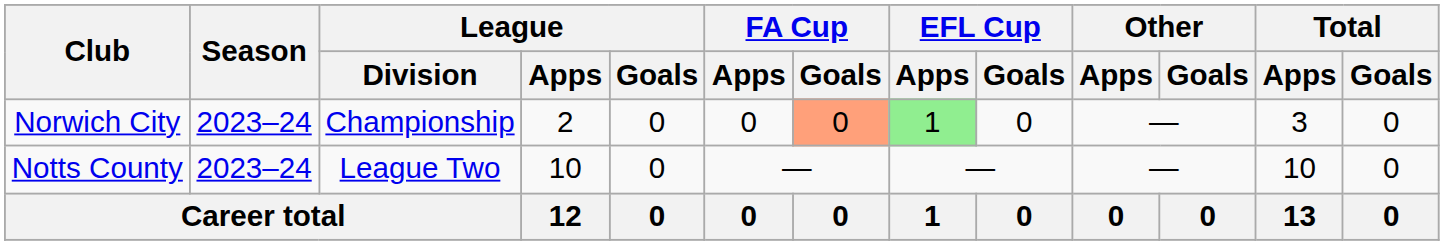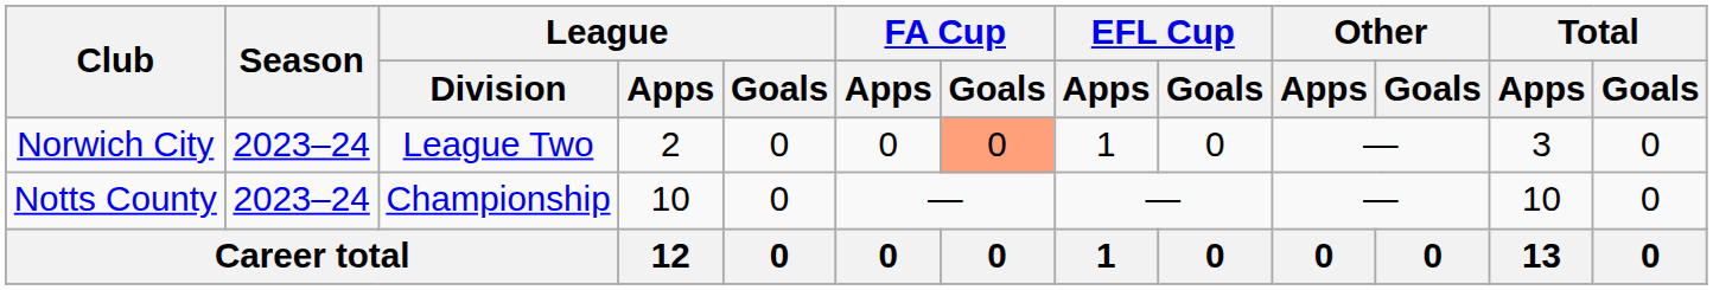Norwich City | League / Division: Championship -> League Two
Norwich City | EFL Cup / Apps: lightgreen background -> no background
Notts County | League / Division: League Two -> Championship
